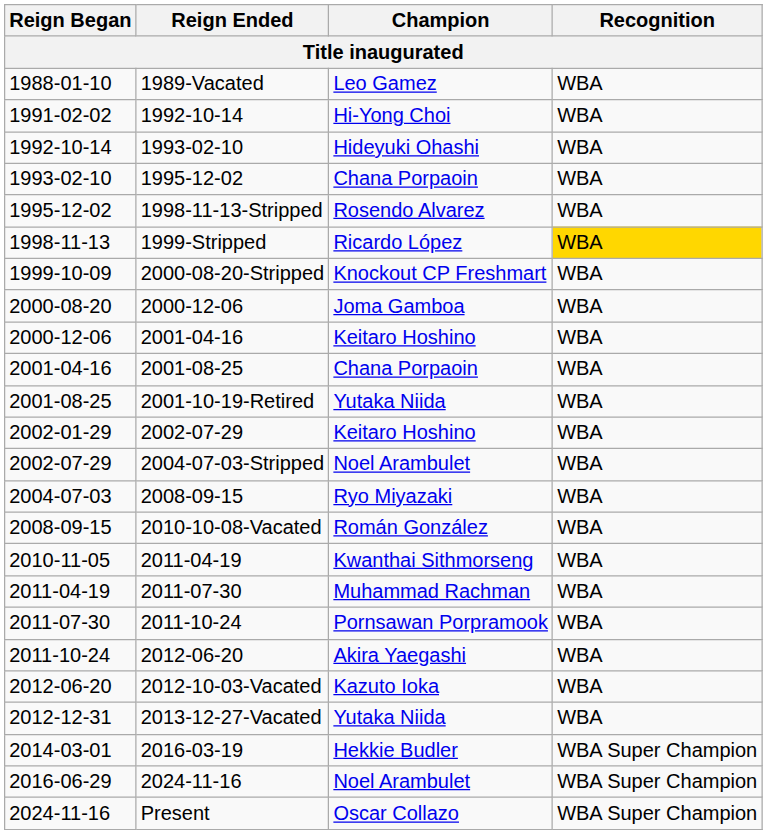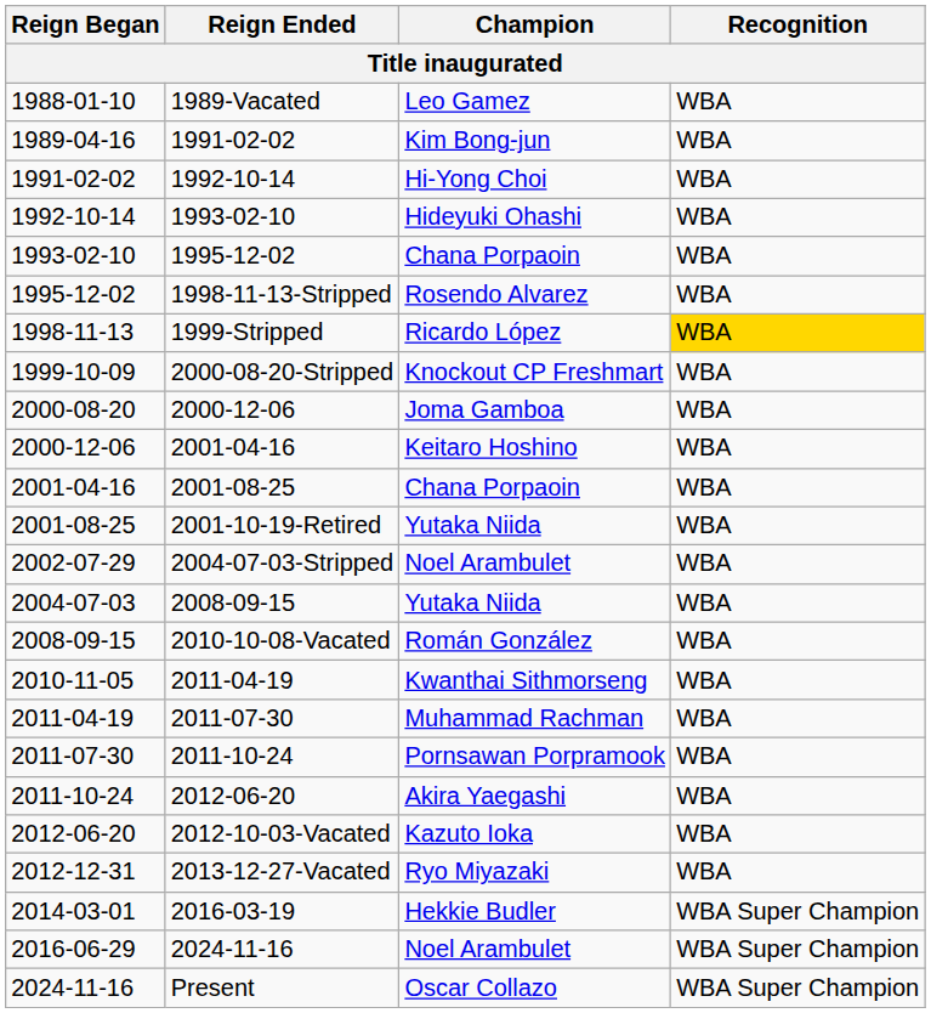+ row: 1989-04-16 | 1991-02-02 | Kim Bong-jun | WBA
- row: 2002-01-29 | 2002-07-29 | Keitaro Hoshino | WBA
2004-07-03 | Champion: Ryo Miyazaki -> Yutaka Niida
2012-12-31 | Champion: Yutaka Niida -> Ryo Miyazaki
